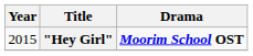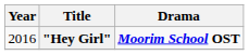"Hey Girl" | Year: 2015 -> 2016
